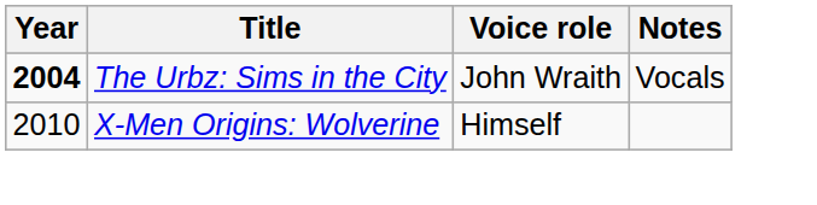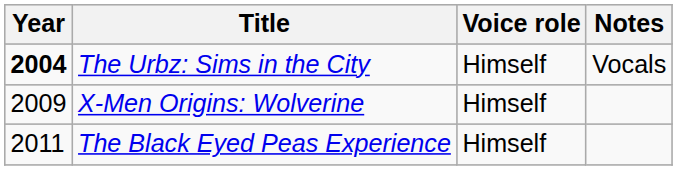The Urbz: Sims in the City | Voice role: John Wraith -> Himself
X-Men Origins: Wolverine | Year: 2010 -> 2009
+ row: 2011 | The Black Eyed Peas Experience | Himself
